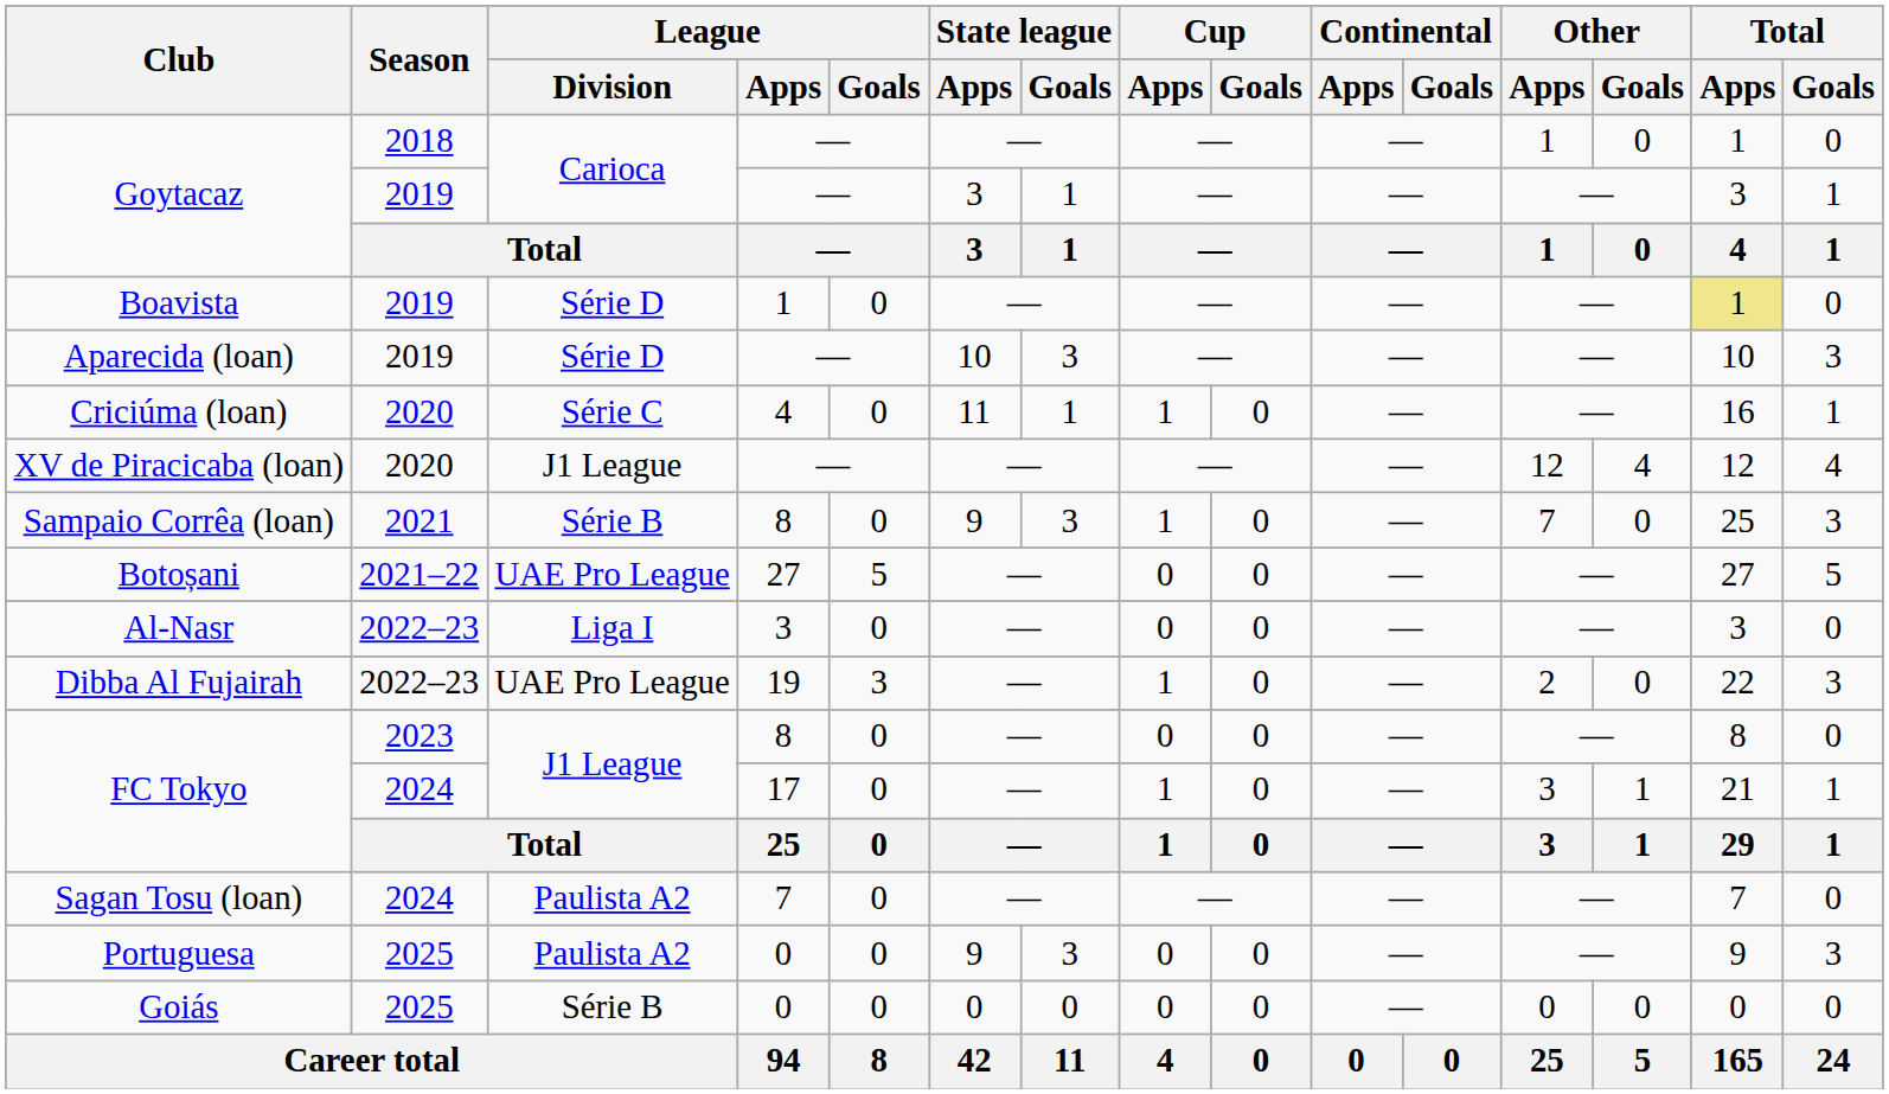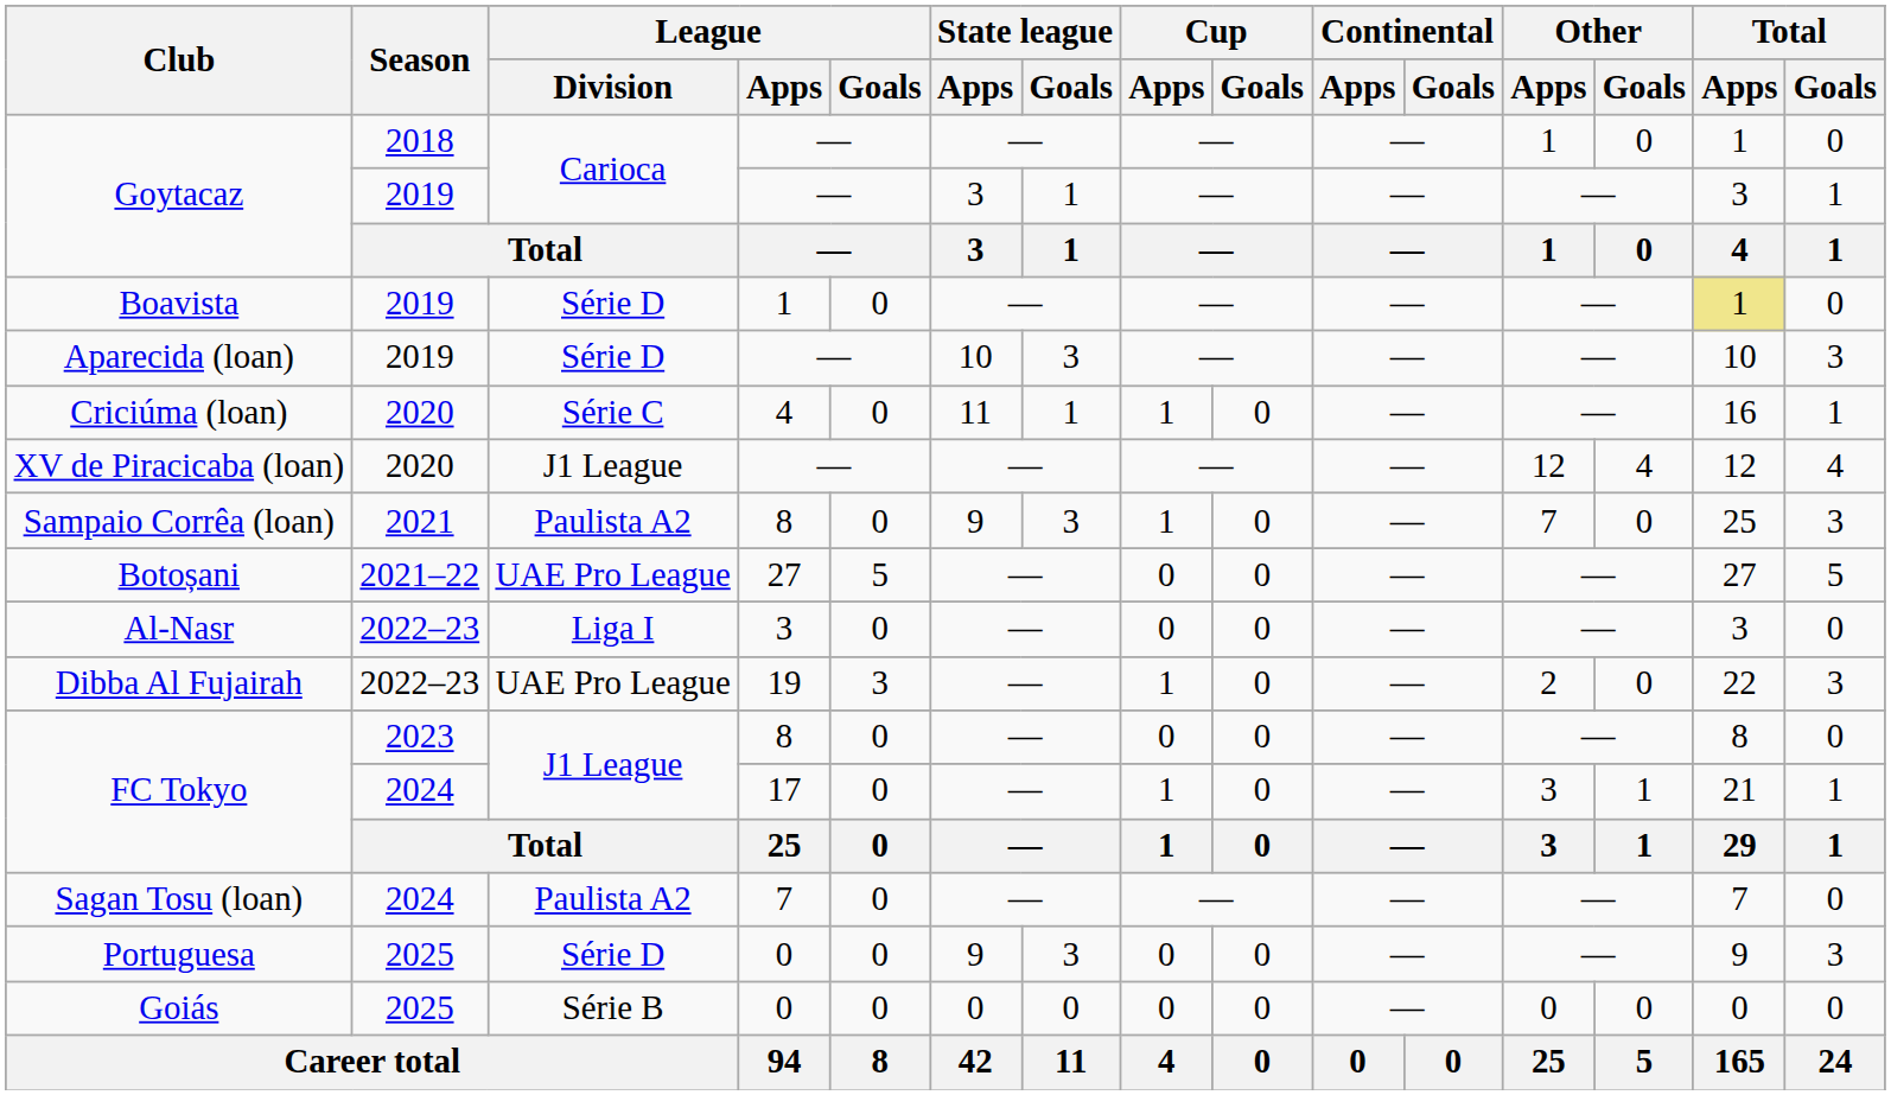Sampaio Corrêa (loan) | League / Division: Série B -> Paulista A2
Portuguesa | League / Division: Paulista A2 -> Série D
